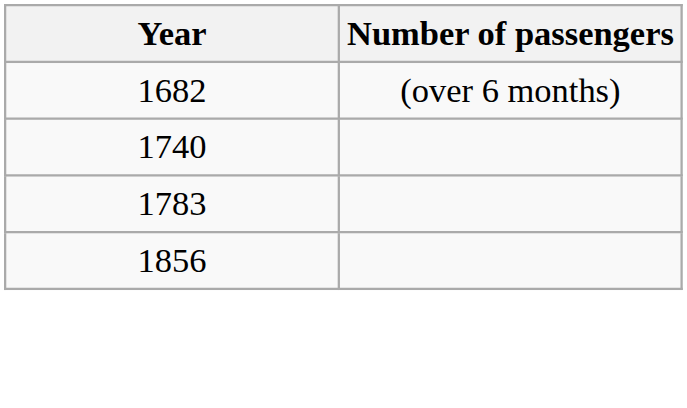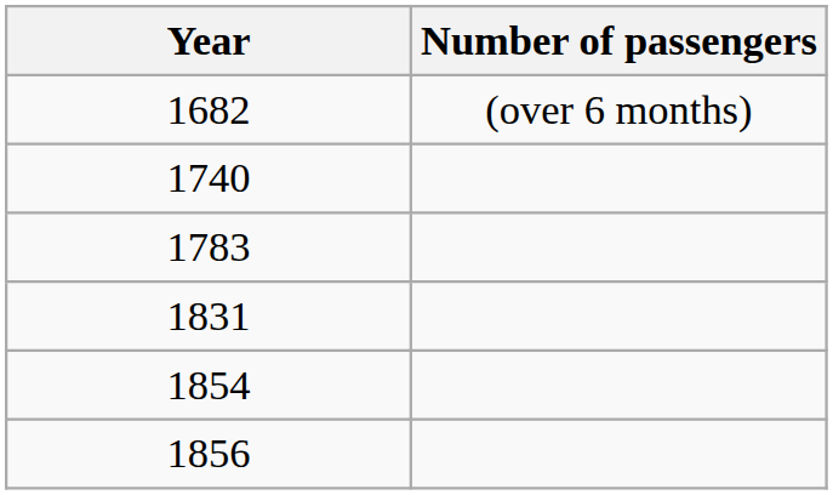+ row: 1831
+ row: 1854
